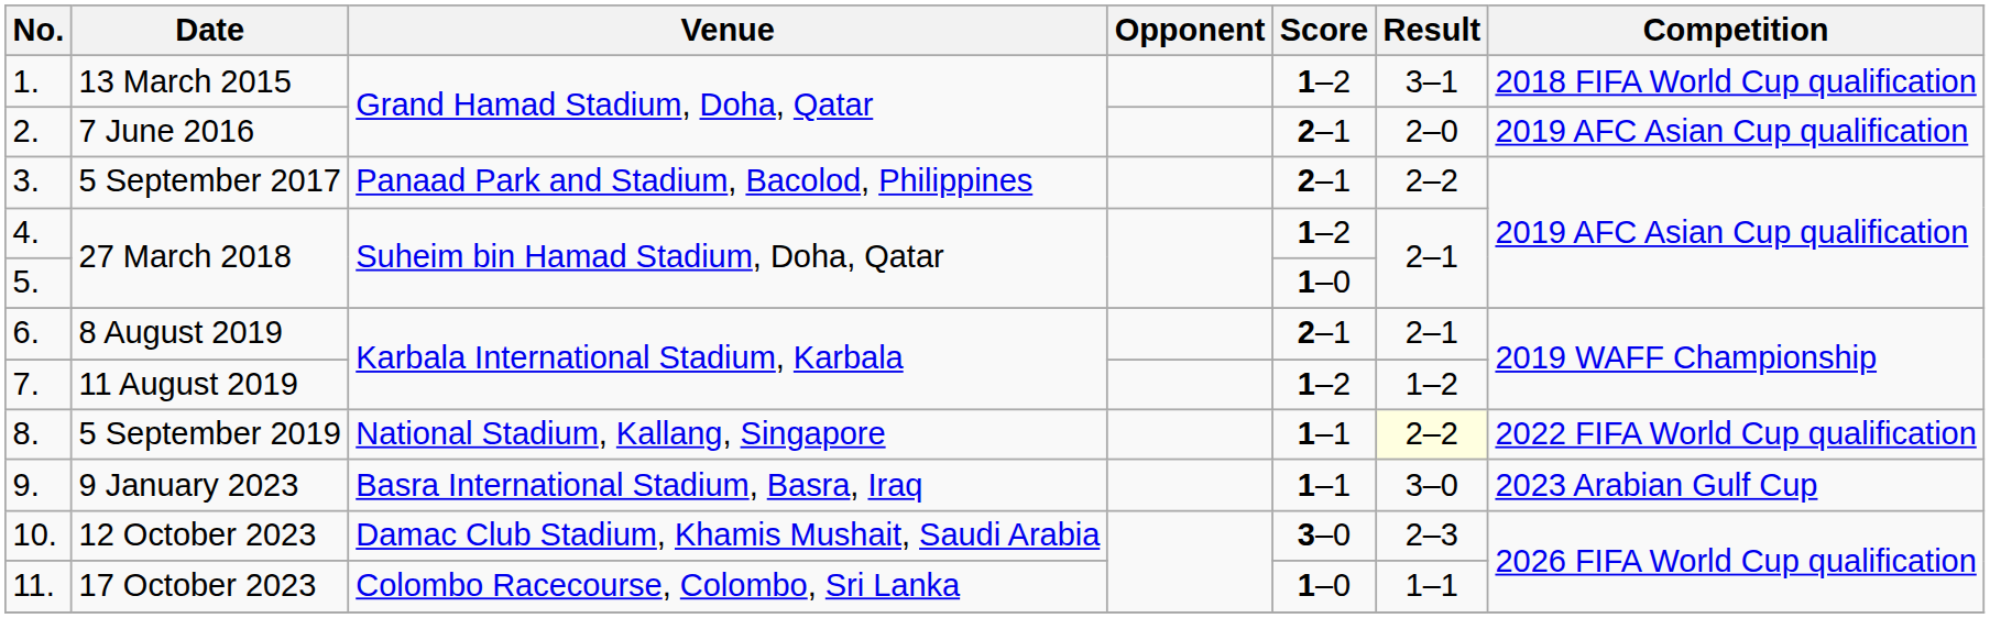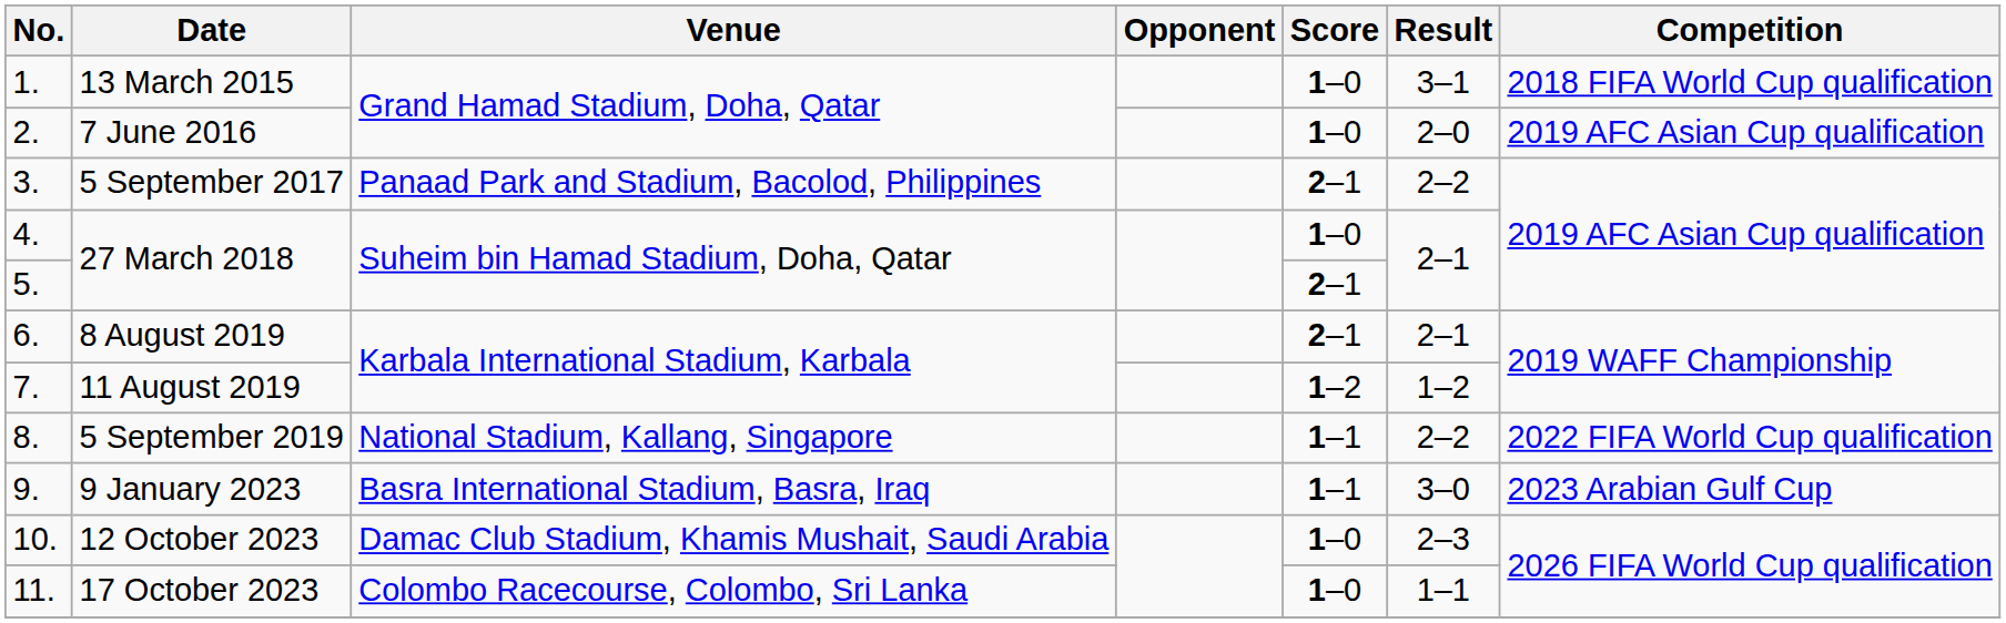13 March 2015 | Score: 1–2 -> 1–0
7 June 2016 | Score: 2–1 -> 1–0
4. / 27 March 2018 | Score: 1–2 -> 1–0
5. / 27 March 2018 | Score: 1–0 -> 2–1
5 September 2019 | Result: lightyellow background -> no background
12 October 2023 | Score: 3–0 -> 1–0
